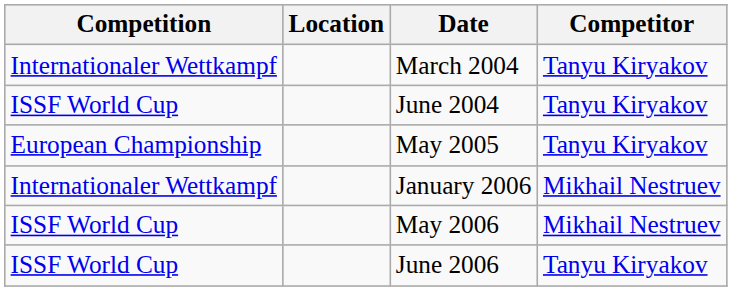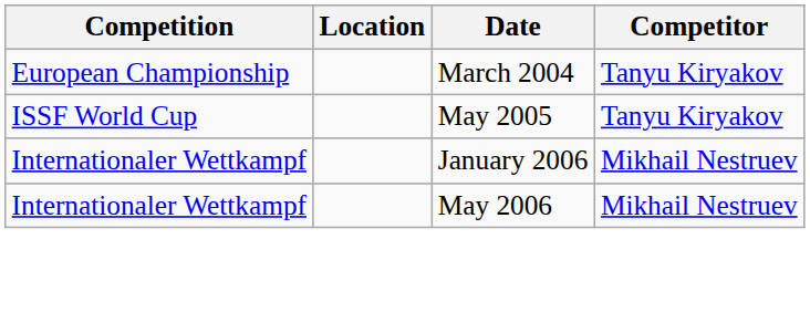March 2004 | Competition: Internationaler Wettkampf -> European Championship
- row: ISSF World Cup | June 2004 | Tanyu Kiryakov
May 2005 | Competition: European Championship -> ISSF World Cup
May 2006 | Competition: ISSF World Cup -> Internationaler Wettkampf
- row: ISSF World Cup | June 2006 | Tanyu Kiryakov
